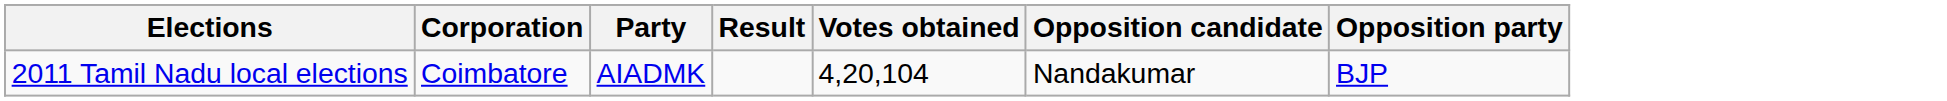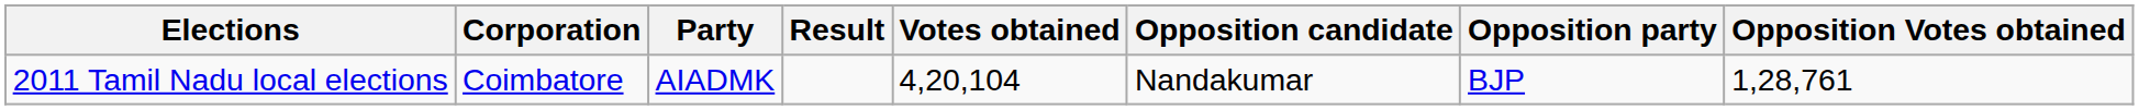+ column: Opposition Votes obtained | 1,28,761
